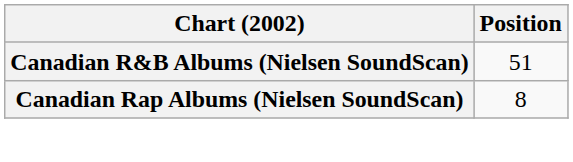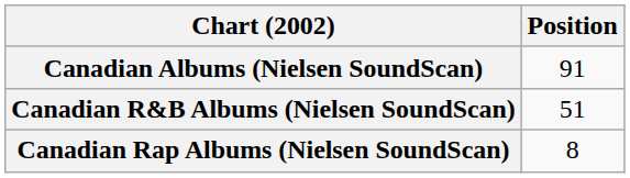+ row: Canadian Albums (Nielsen SoundScan) | 91
